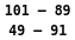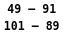rows swapped: 101 – 89 <-> 49 – 91
